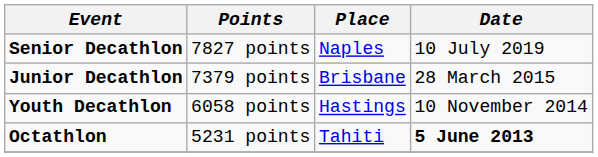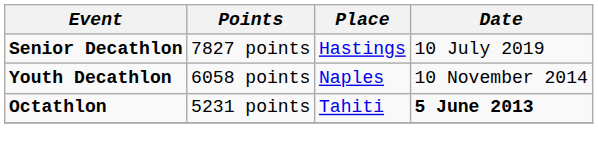Senior Decathlon | Place: Naples -> Hastings
- row: Junior Decathlon | 7379 points | Brisbane | 28 March 2015
Youth Decathlon | Place: Hastings -> Naples
